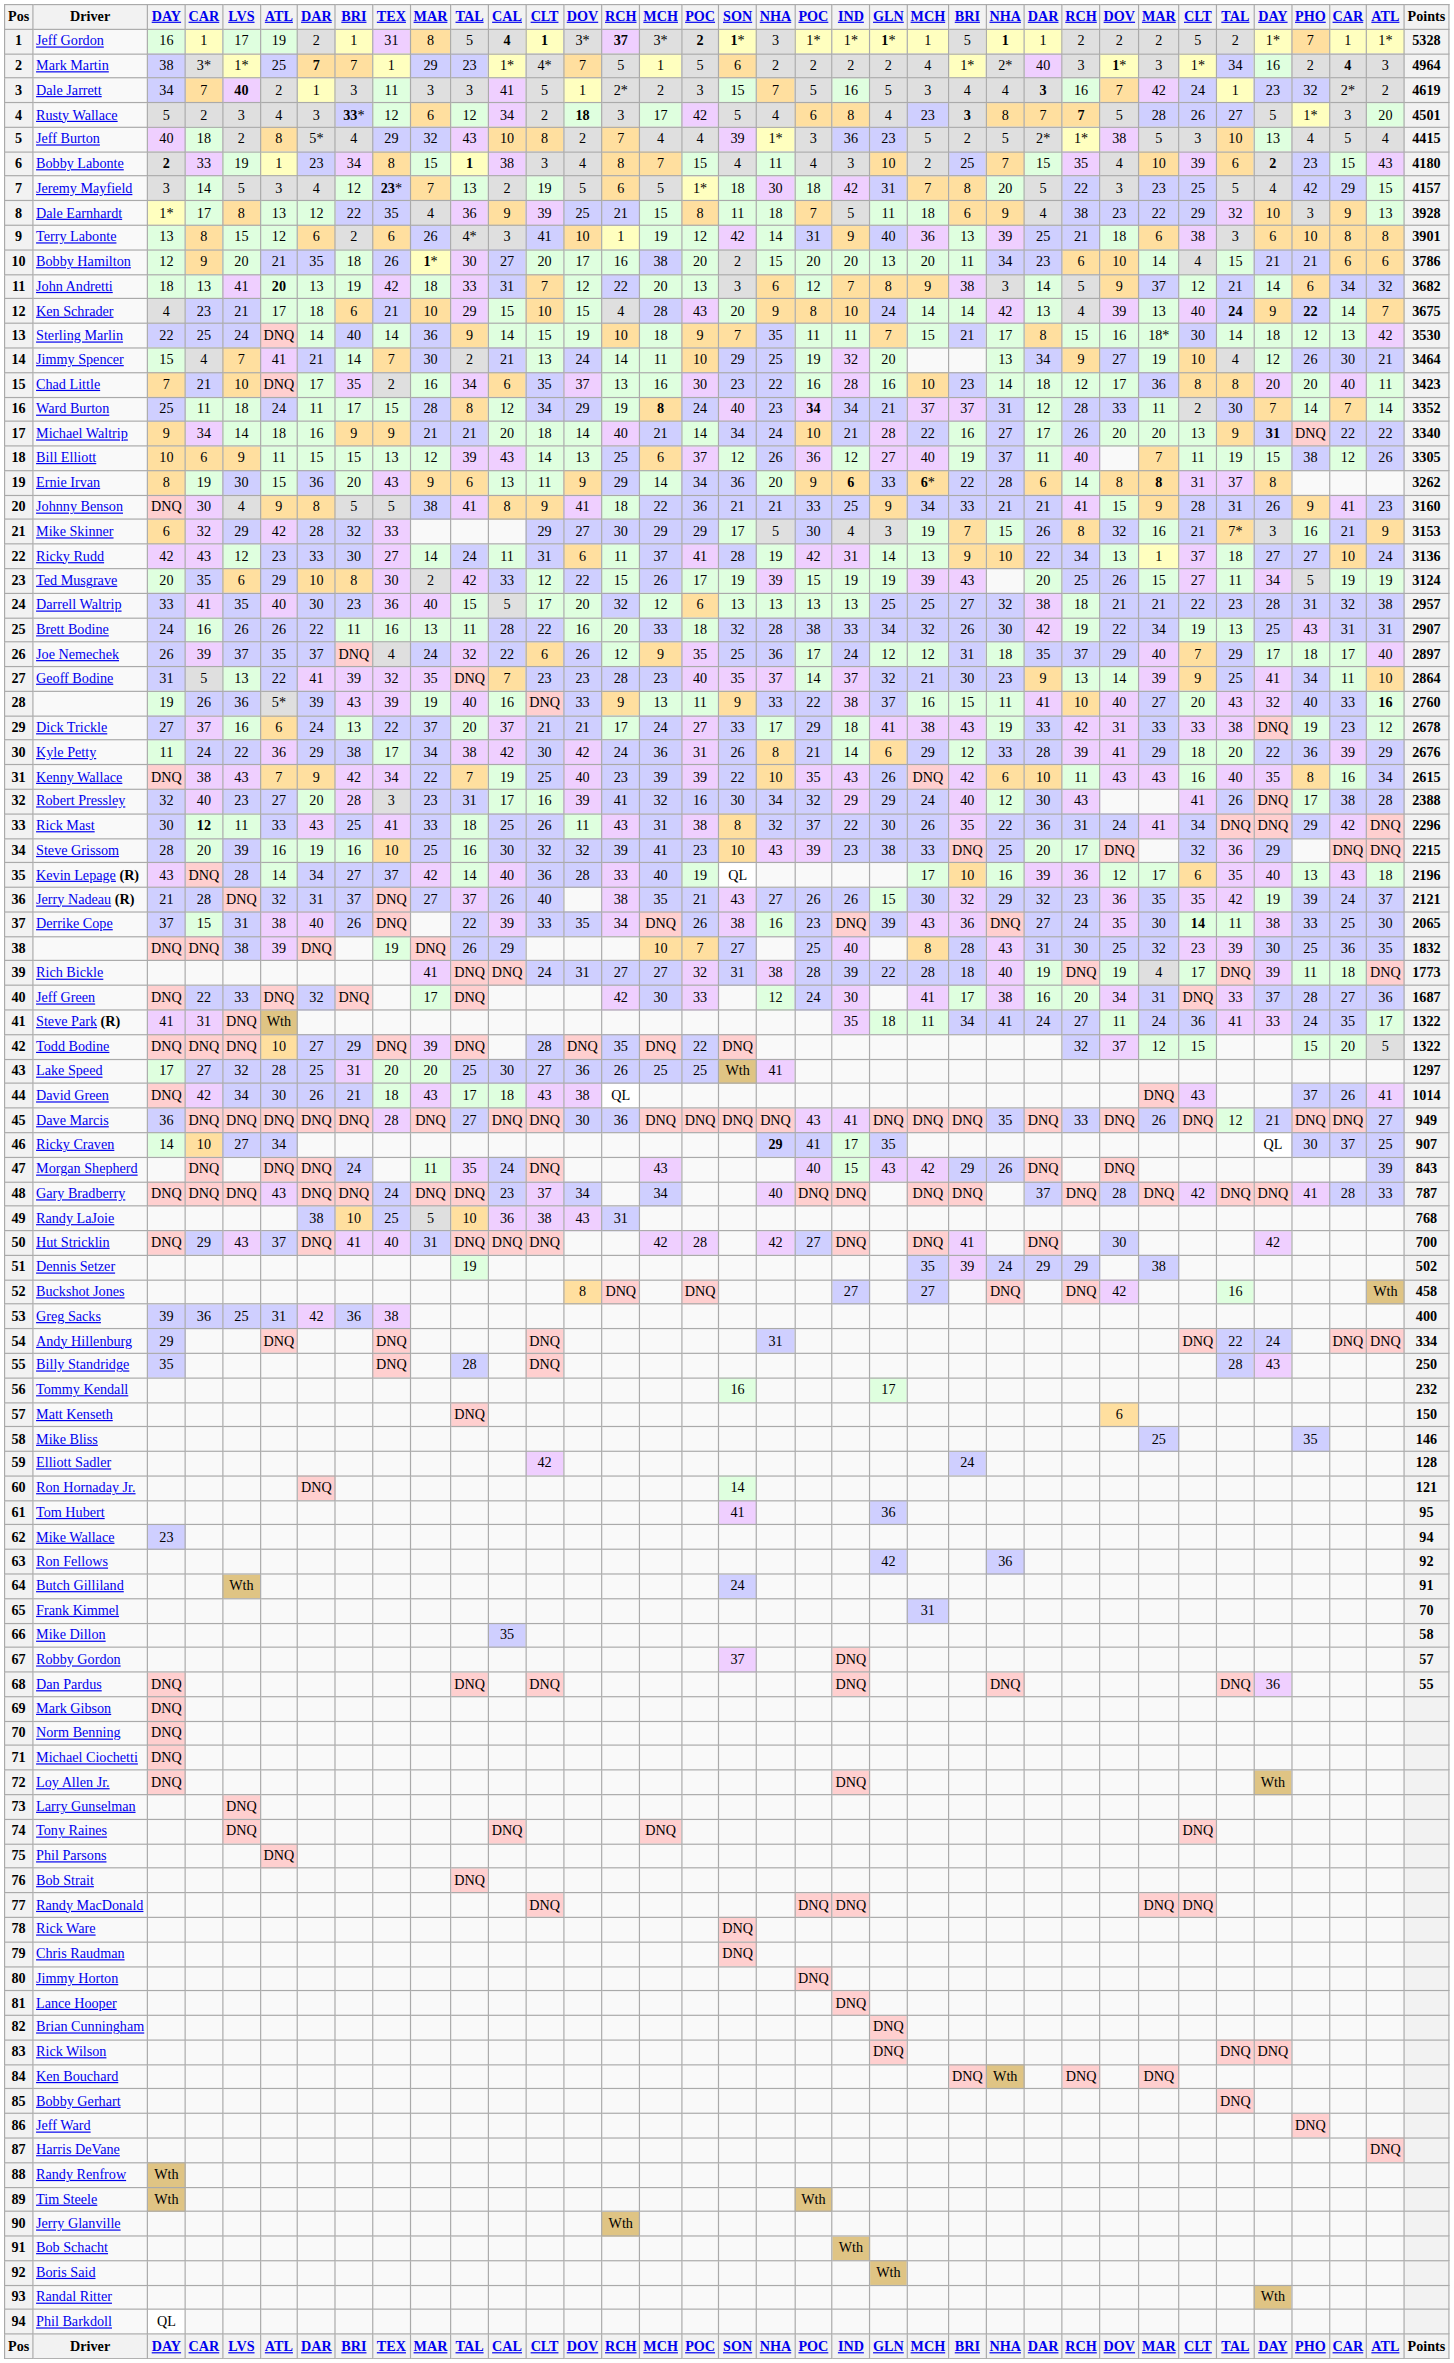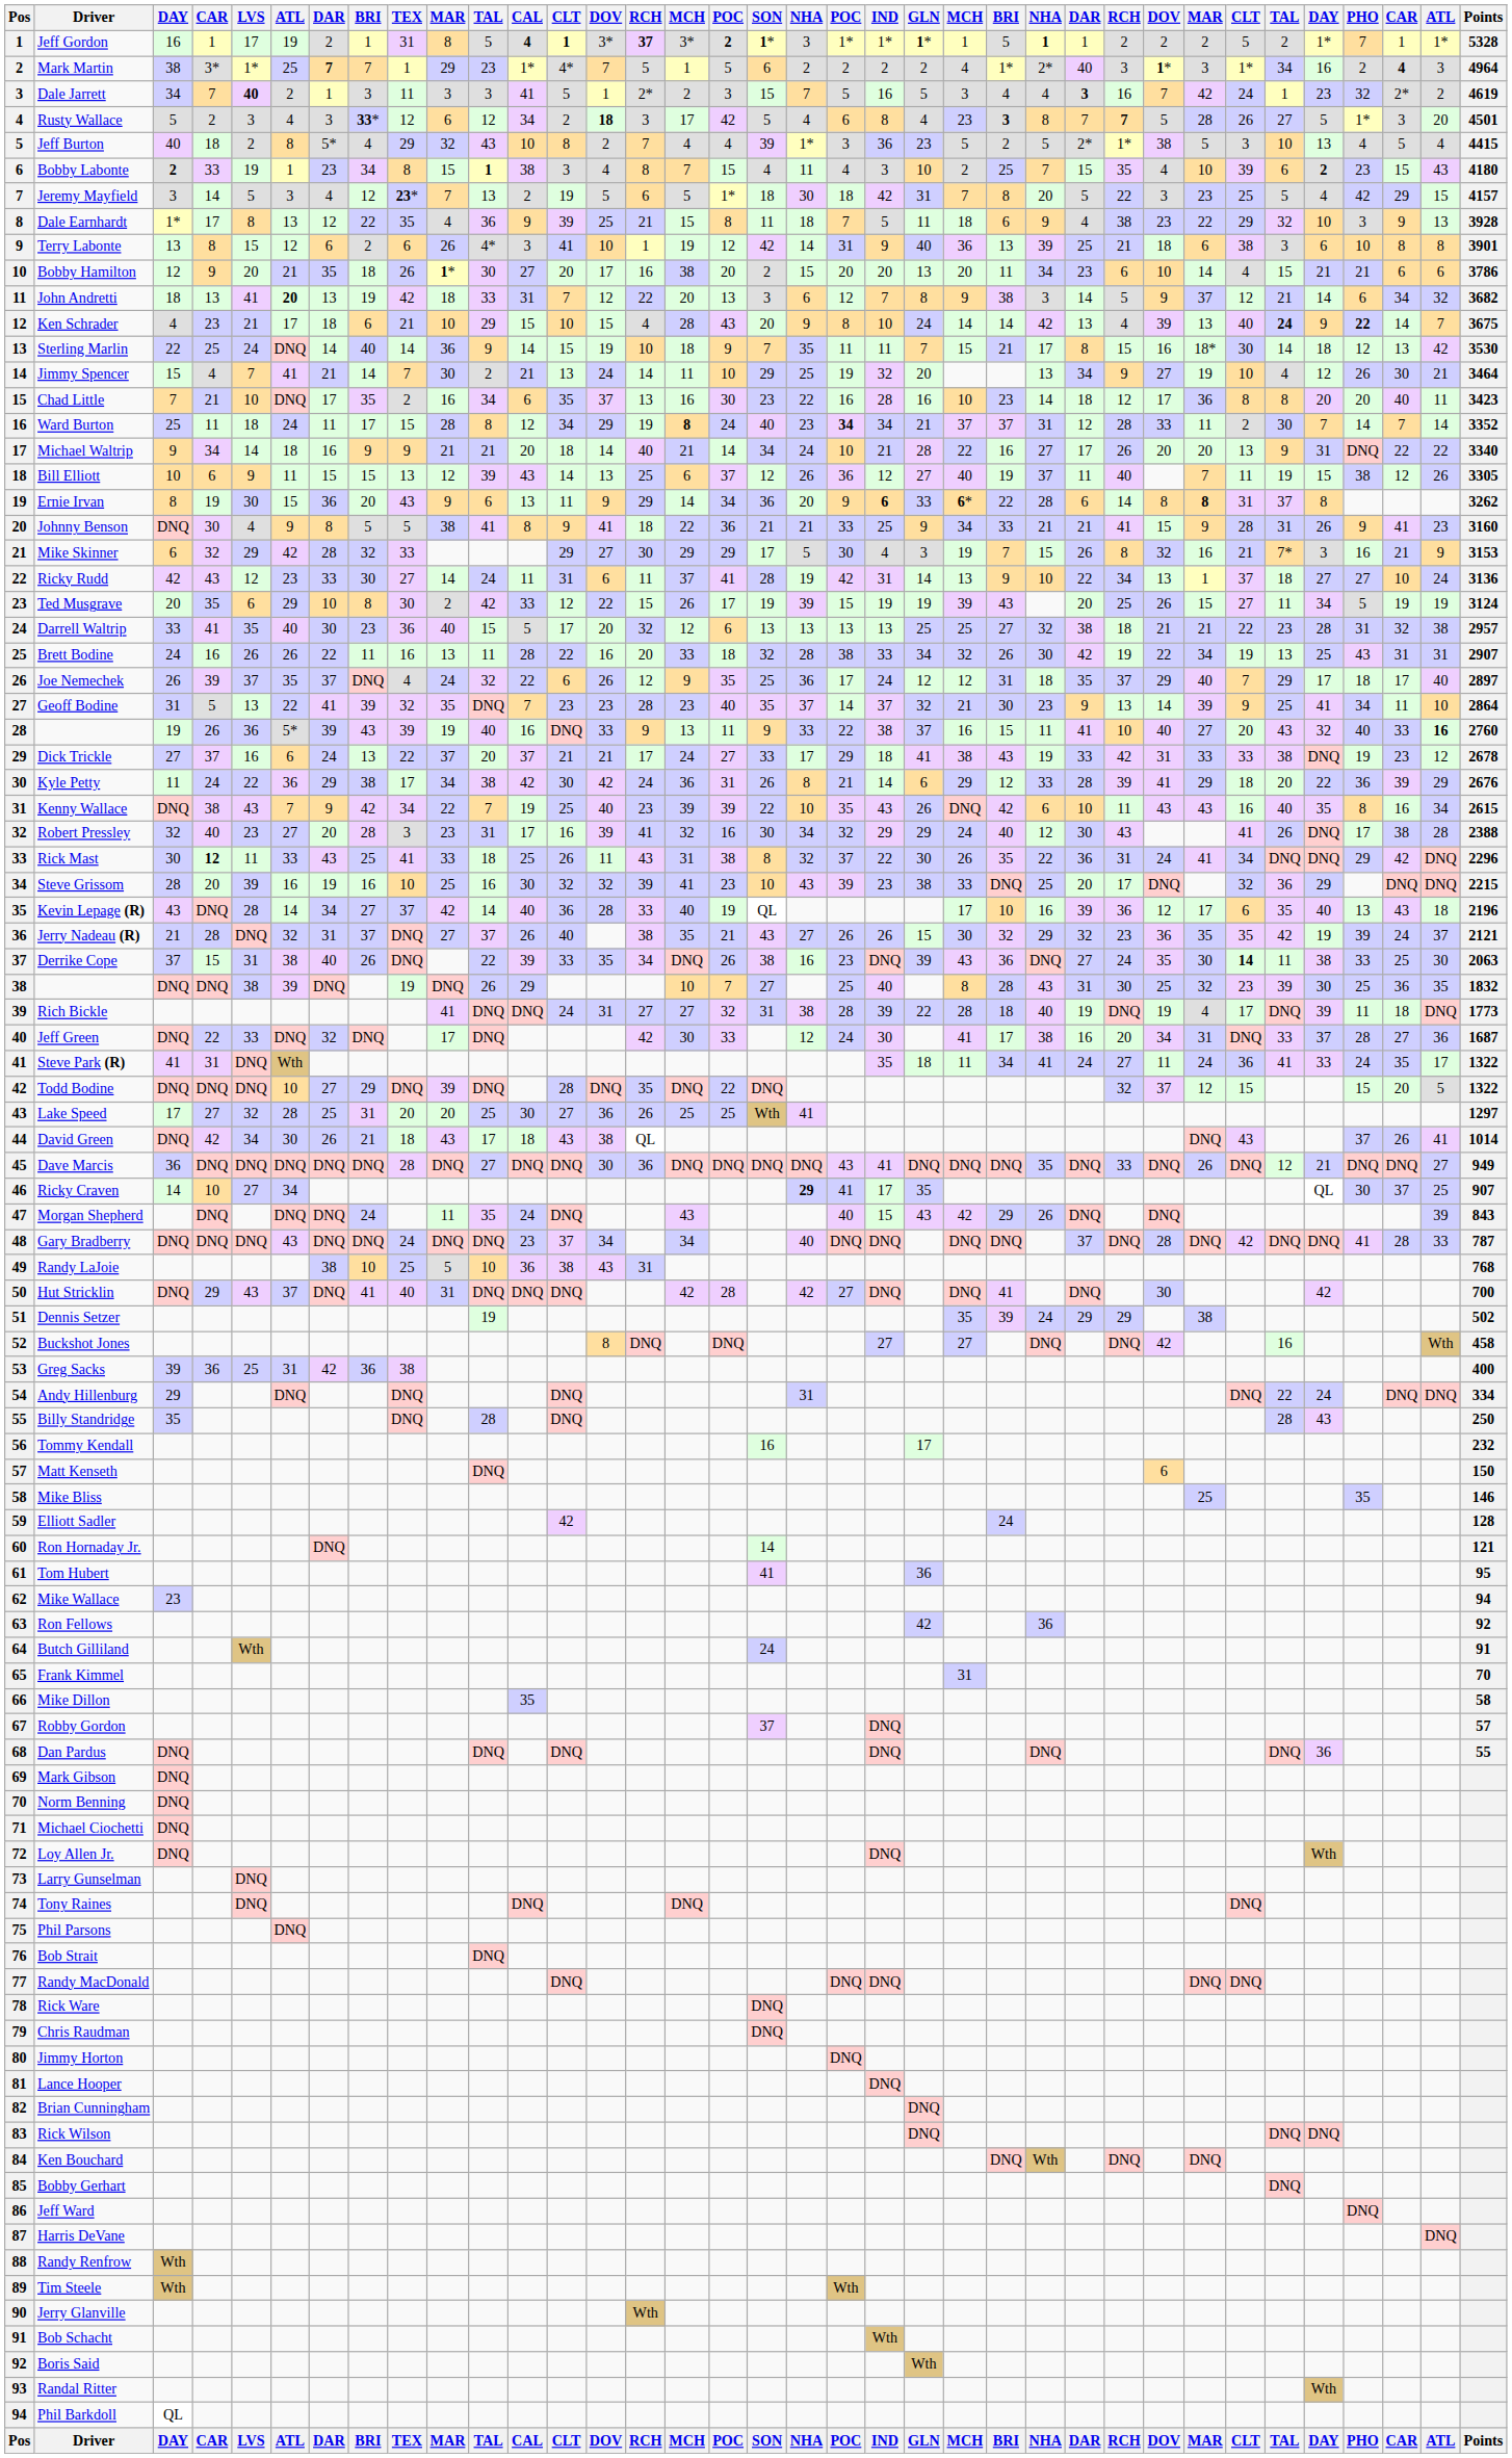Michael Waltrip | column 32: bold -> normal
Derrike Cope | Points: 2065 -> 2063
